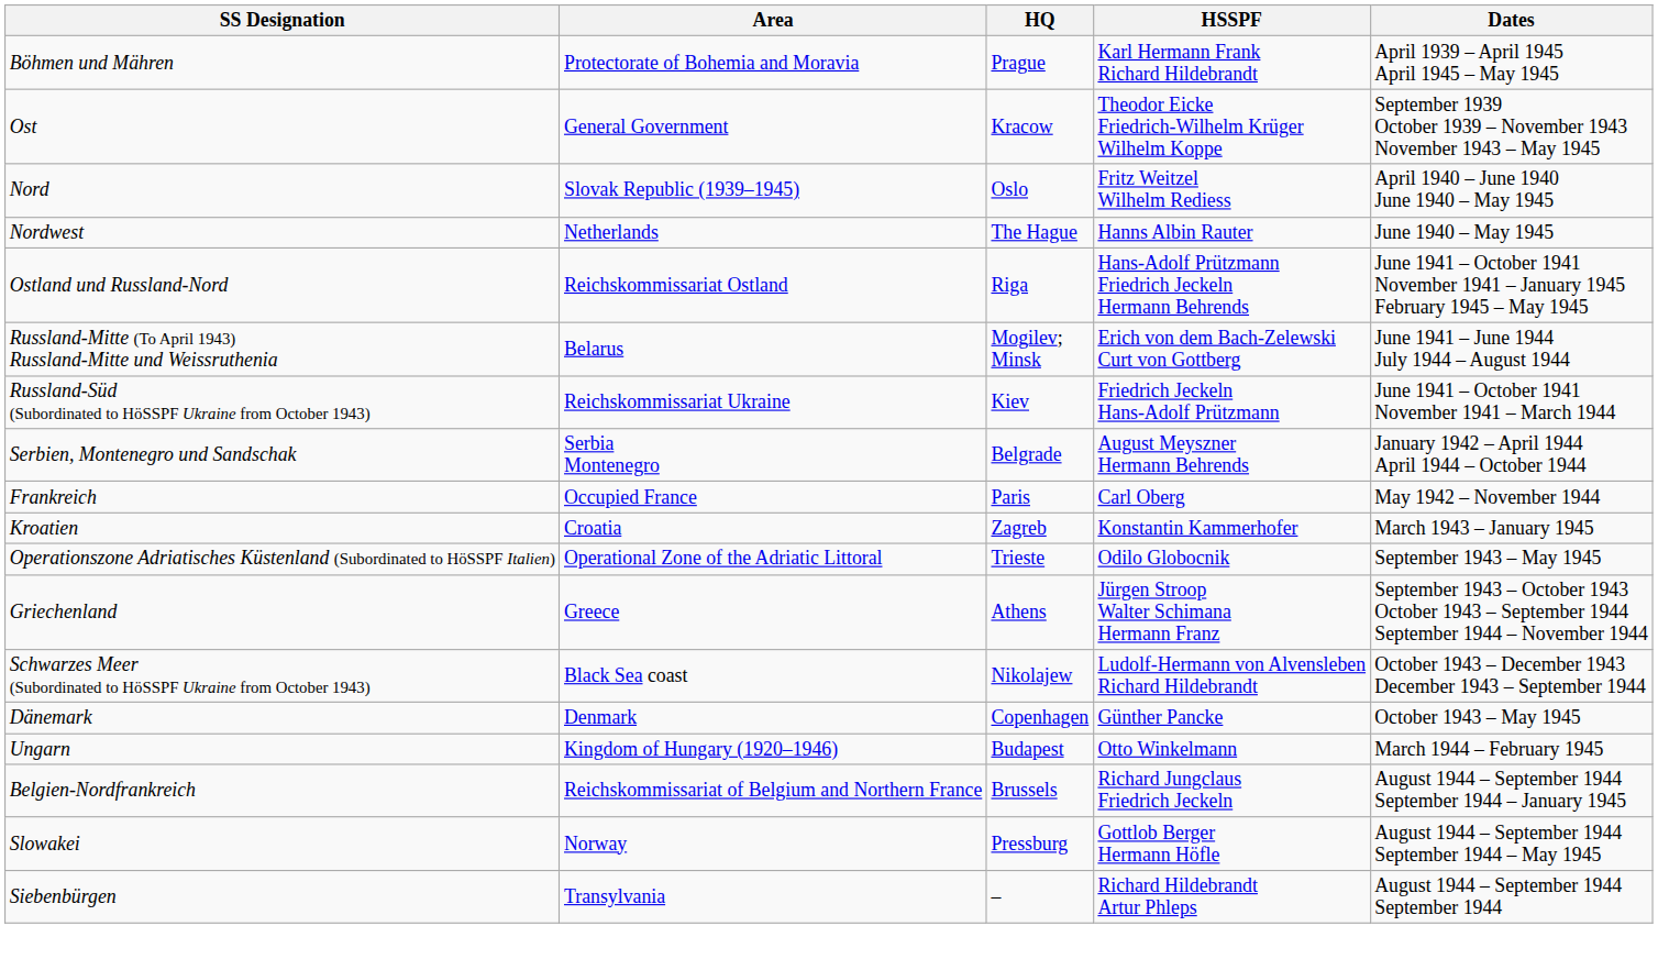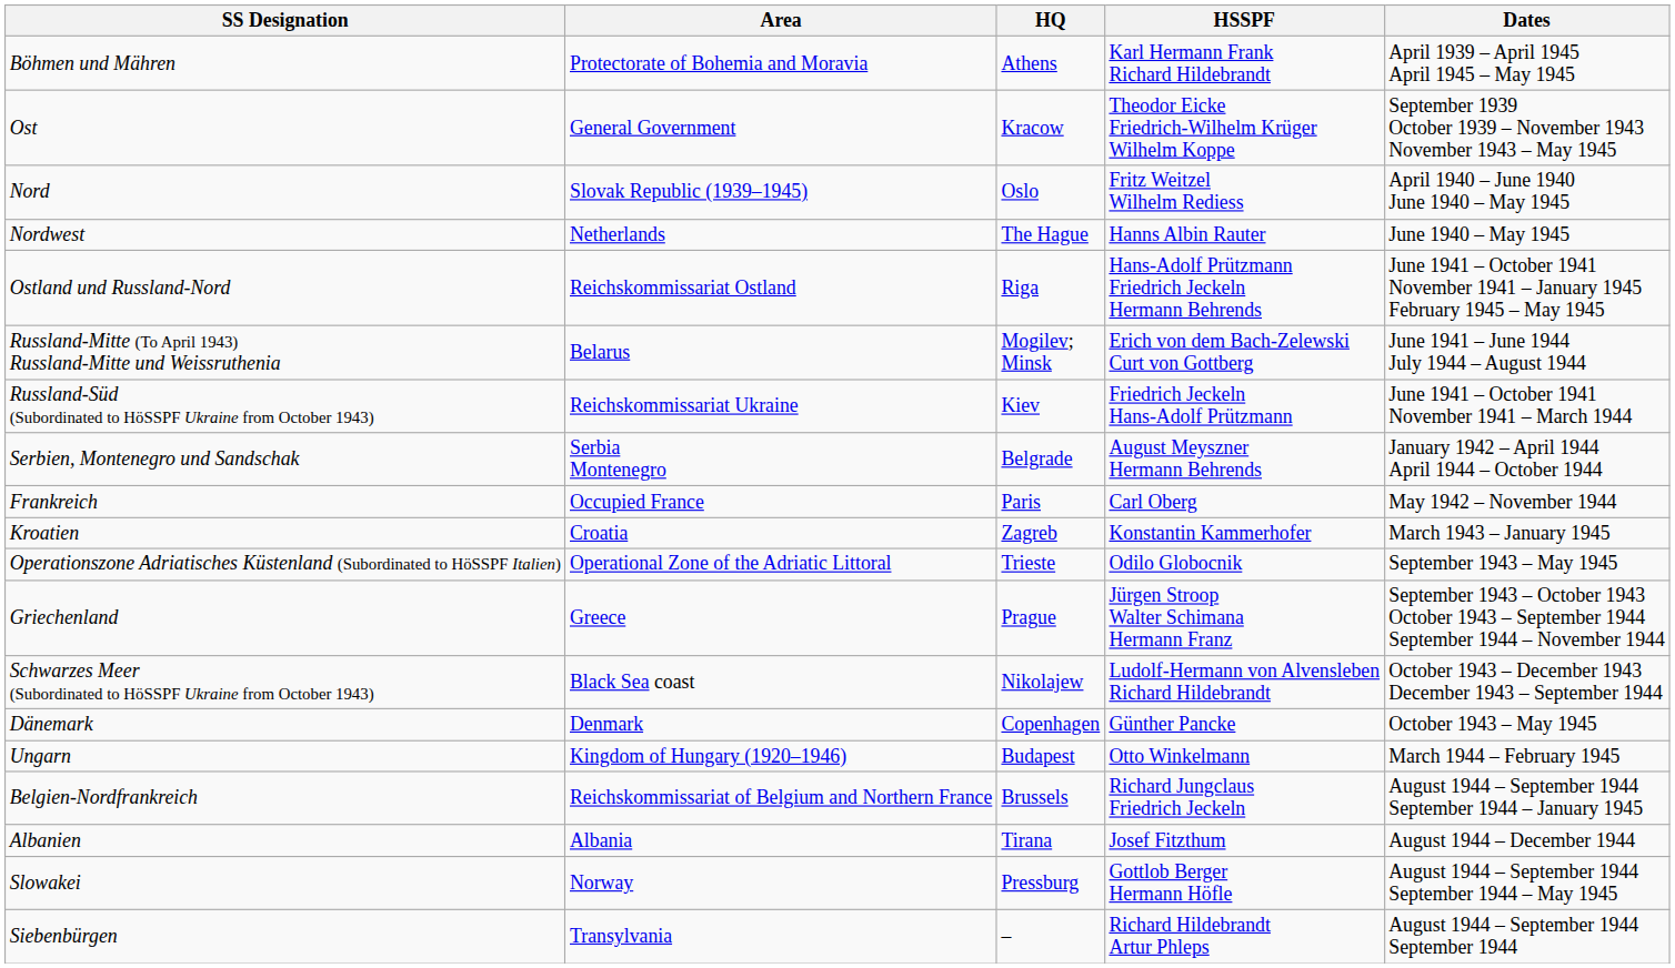Böhmen und Mähren | HQ: Prague -> Athens
Griechenland | HQ: Athens -> Prague
+ row: Albanien | Albania | Tirana | Josef Fitzthum | August 1944 – December 1944
